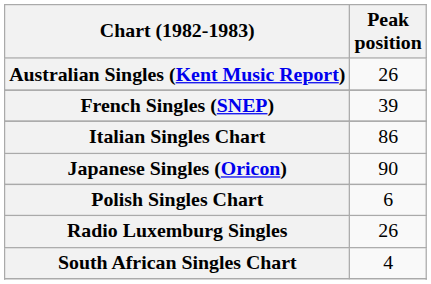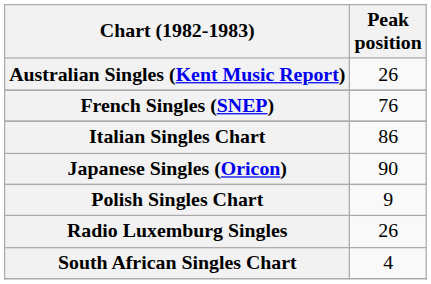French Singles (SNEP) | Peak position: 39 -> 76
Polish Singles Chart | Peak position: 6 -> 9
